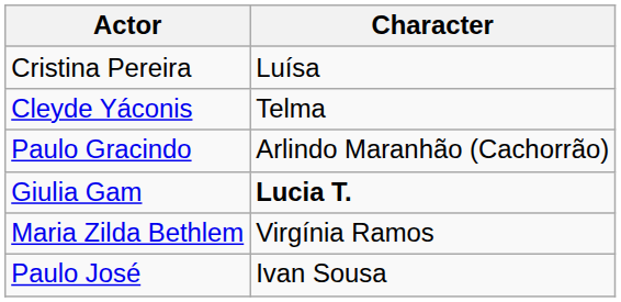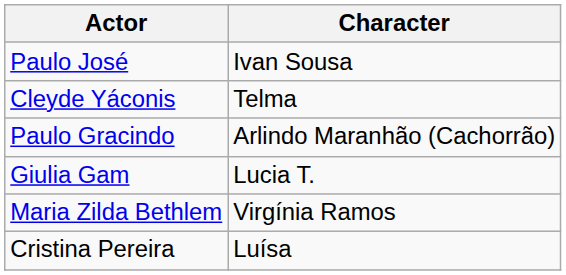rows swapped: Paulo José <-> Cristina Pereira
Giulia Gam | Character: bold -> normal
